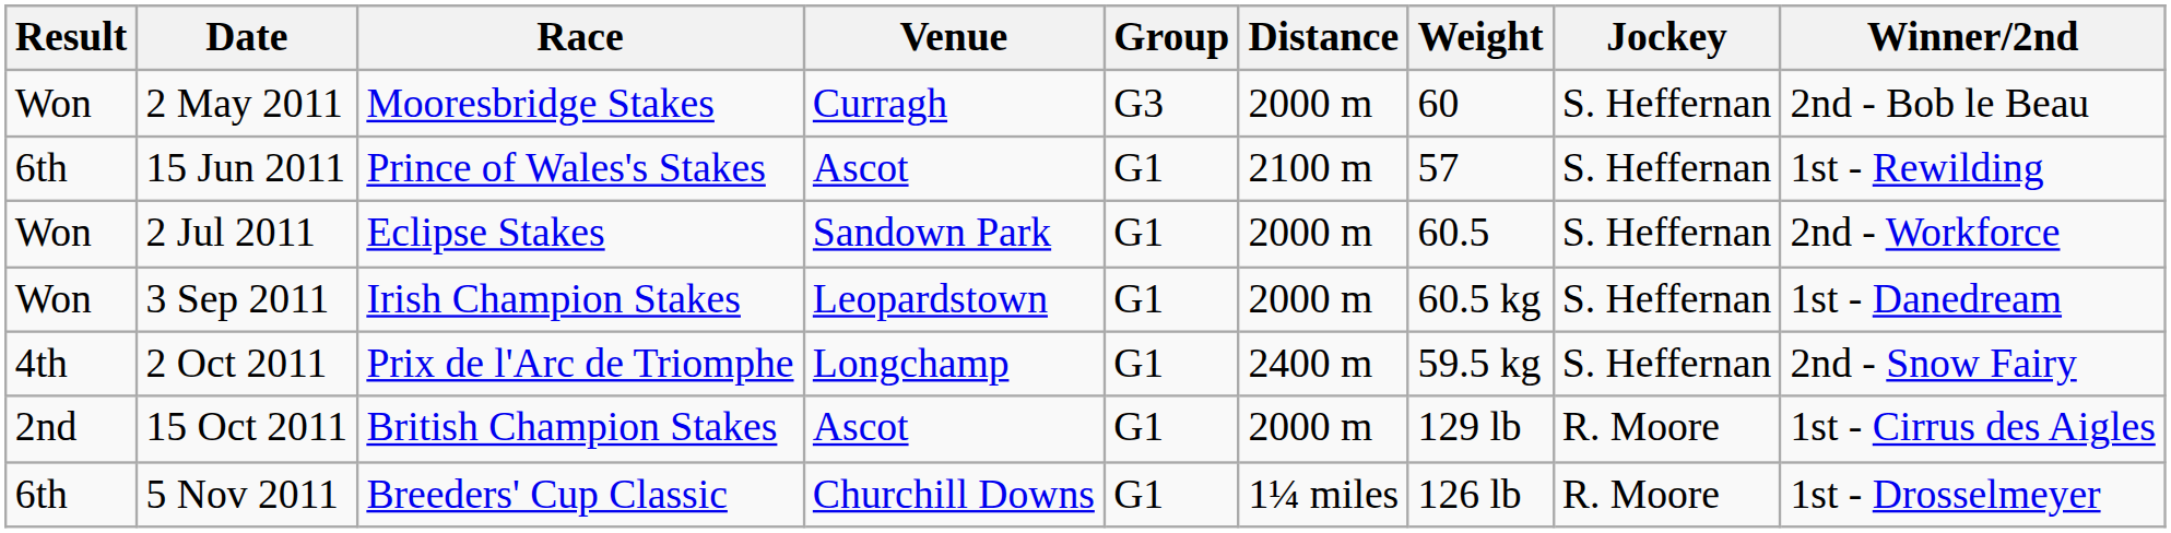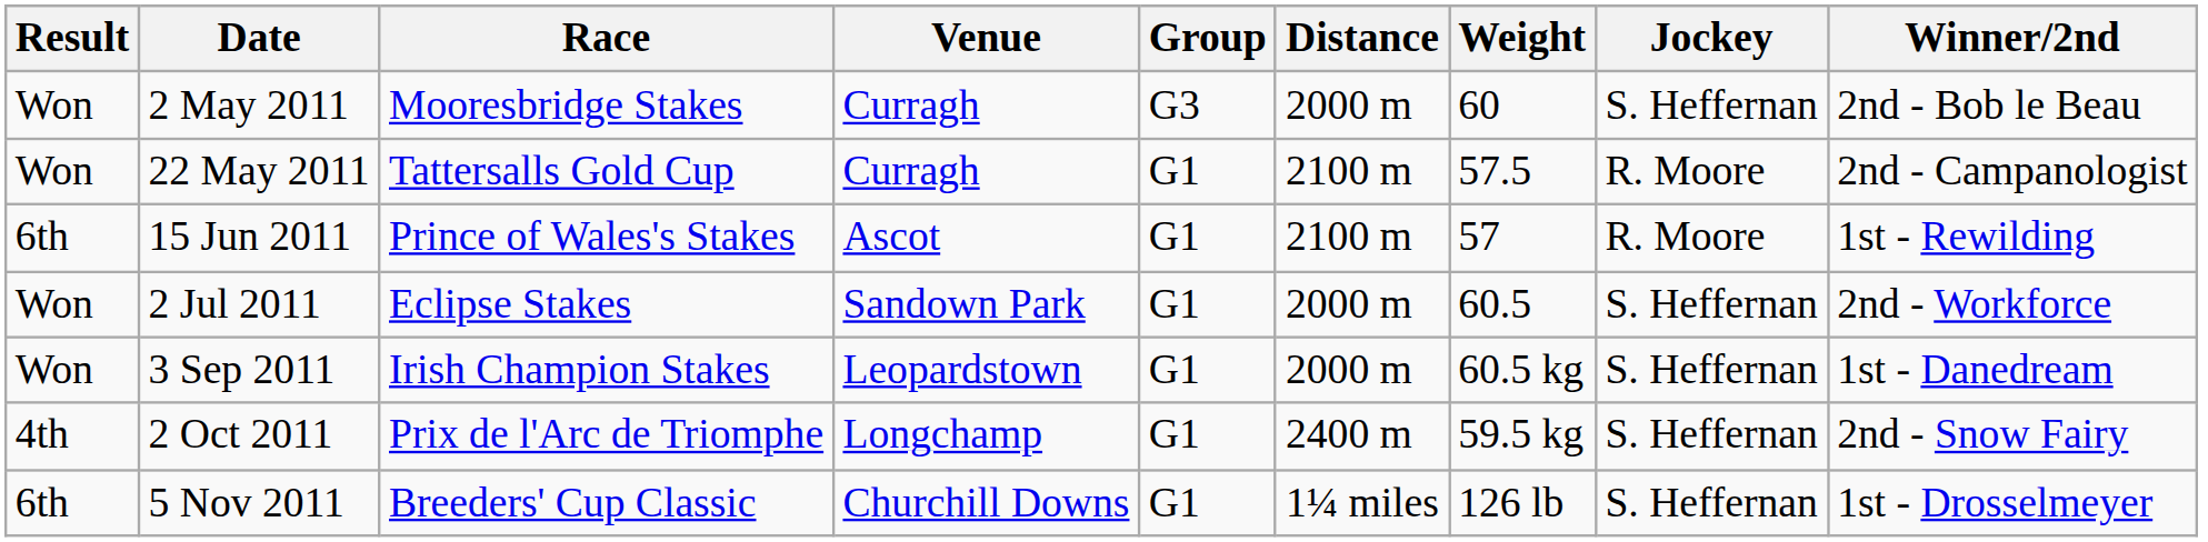+ row: Won | 22 May 2011 | Tattersalls Gold Cup | Curragh | G1 | 2100 m | 57.5 | R. Moore | 2nd - Campanologist
15 Jun 2011 | Jockey: S. Heffernan -> R. Moore
- row: 2nd | 15 Oct 2011 | British Champion Stakes | Ascot | G1 | 2000 m | 129 lb | R. Moore | 1st - Cirrus des Aigles
5 Nov 2011 | Jockey: R. Moore -> S. Heffernan
